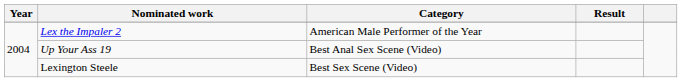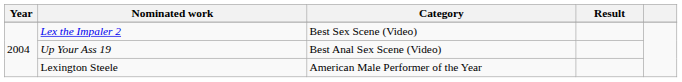Lex the Impaler 2 | Category: American Male Performer of the Year -> Best Sex Scene (Video)
Lexington Steele | Category: Best Sex Scene (Video) -> American Male Performer of the Year
